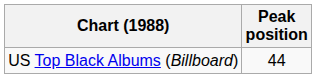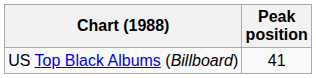US Top Black Albums (Billboard) | Peak position: 44 -> 41
